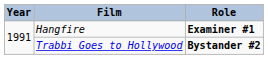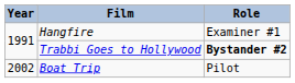Hangfire | Role: bold -> normal
+ row: 2002 | Boat Trip | Pilot
